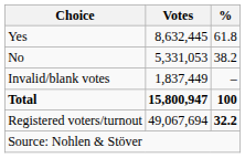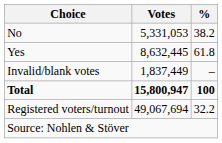rows swapped: Yes <-> No
Registered voters/turnout | %: bold -> normal
